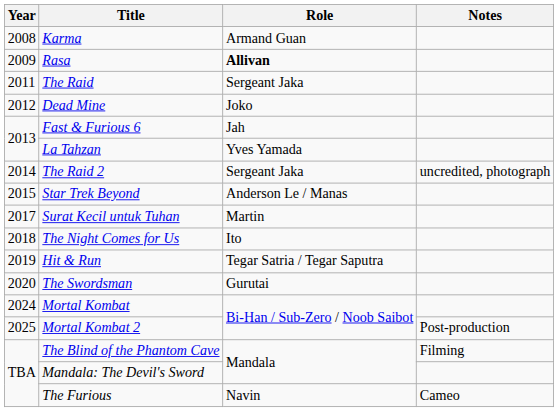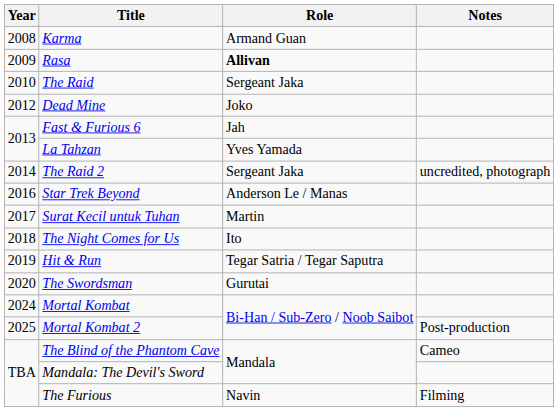The Raid | Year: 2011 -> 2010
Star Trek Beyond | Year: 2015 -> 2016
The Blind of the Phantom Cave | Notes: Filming -> Cameo
The Furious | Notes: Cameo -> Filming
